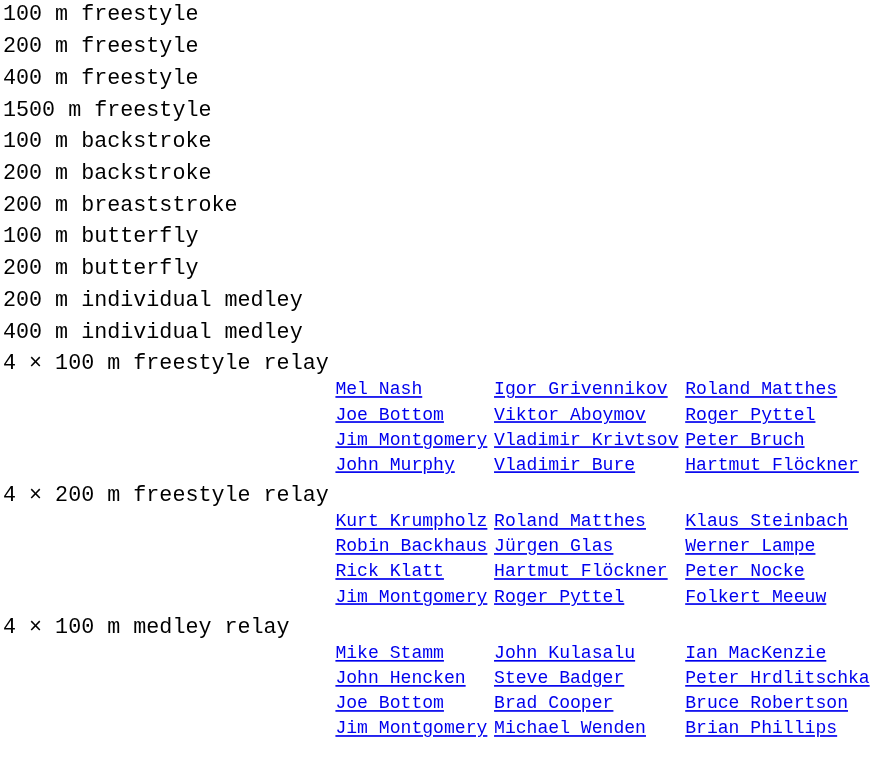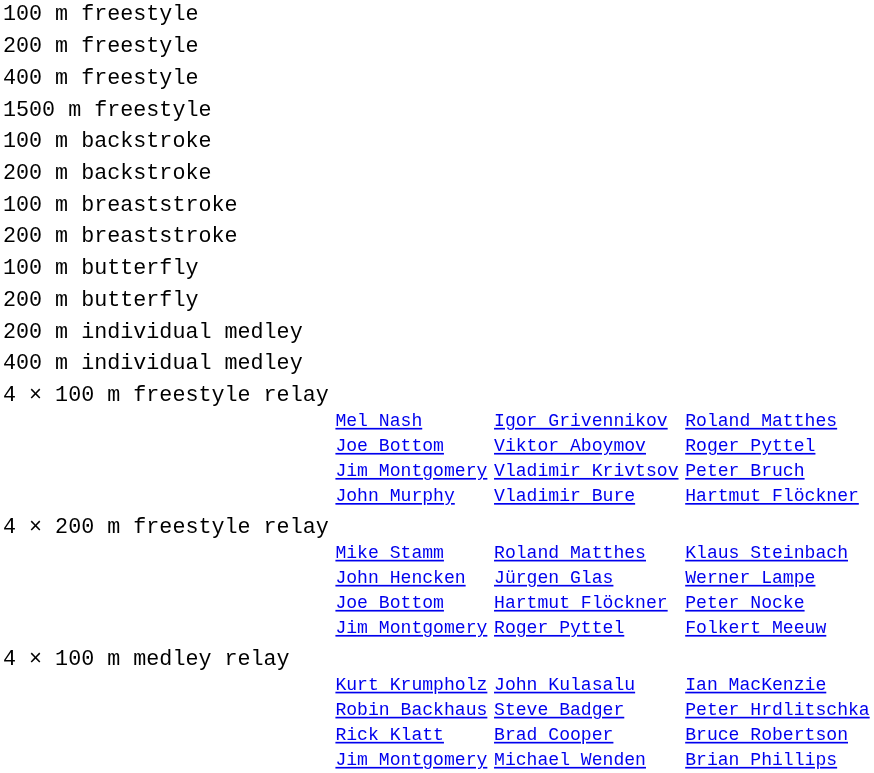+ row: 100 m breaststroke
4 × 200 m freestyle relay | column 2: Kurt Krumpholz Robin Backhaus Rick Klatt Jim Montgomery -> Mike Stamm John Hencken Joe Bottom Jim Montgomery
4 × 100 m medley relay | column 2: Mike Stamm John Hencken Joe Bottom Jim Montgomery -> Kurt Krumpholz Robin Backhaus Rick Klatt Jim Montgomery
